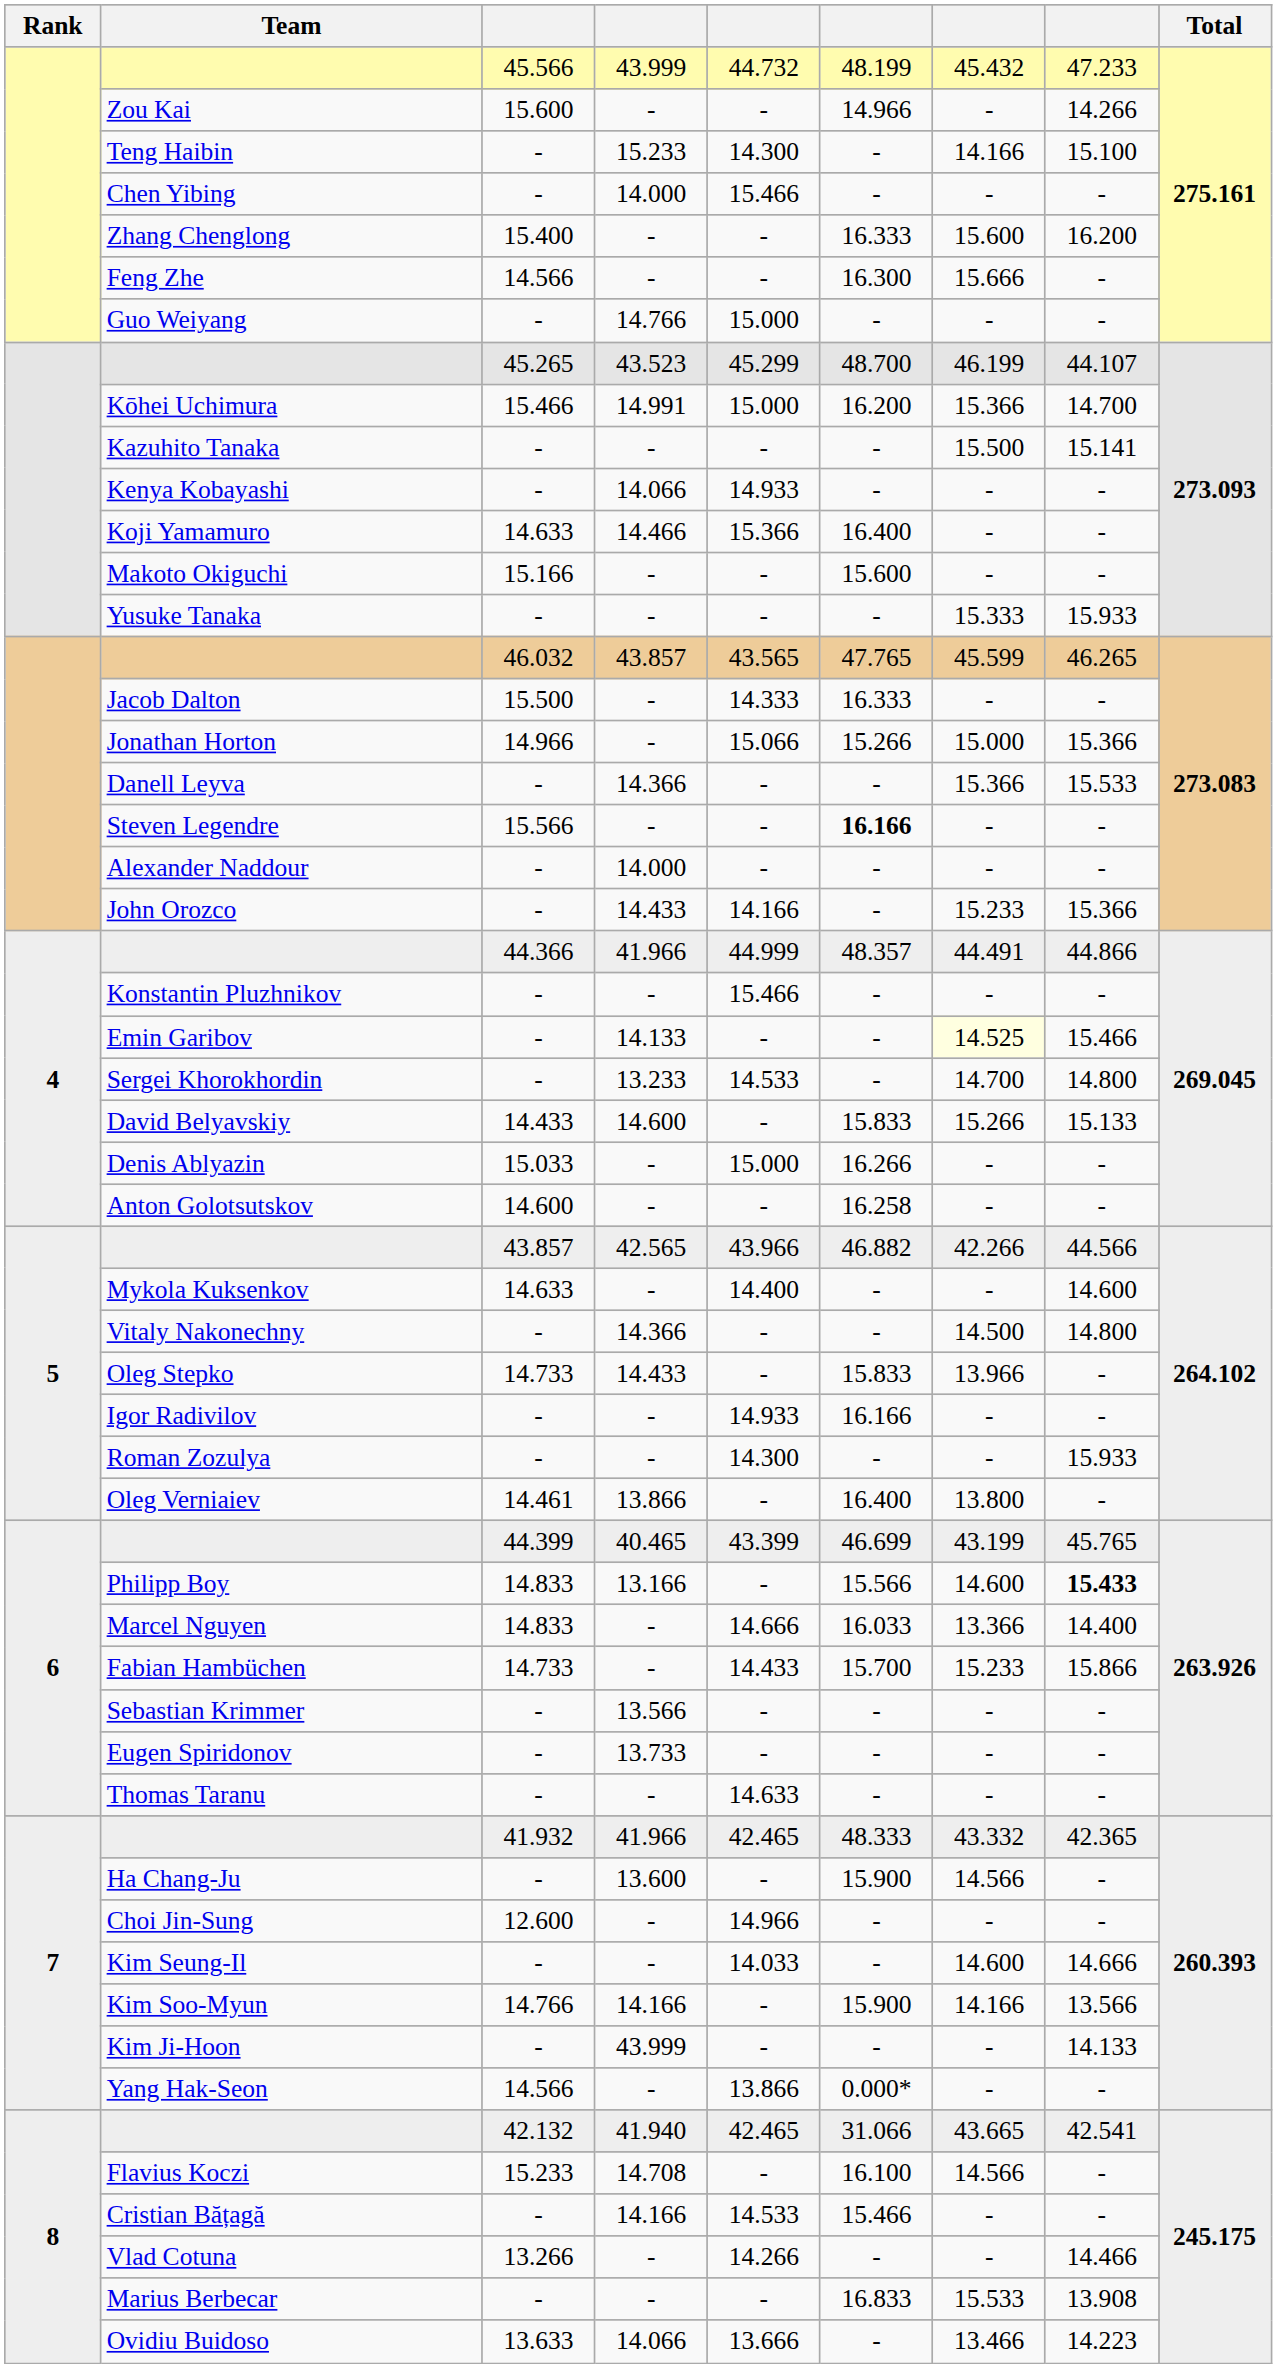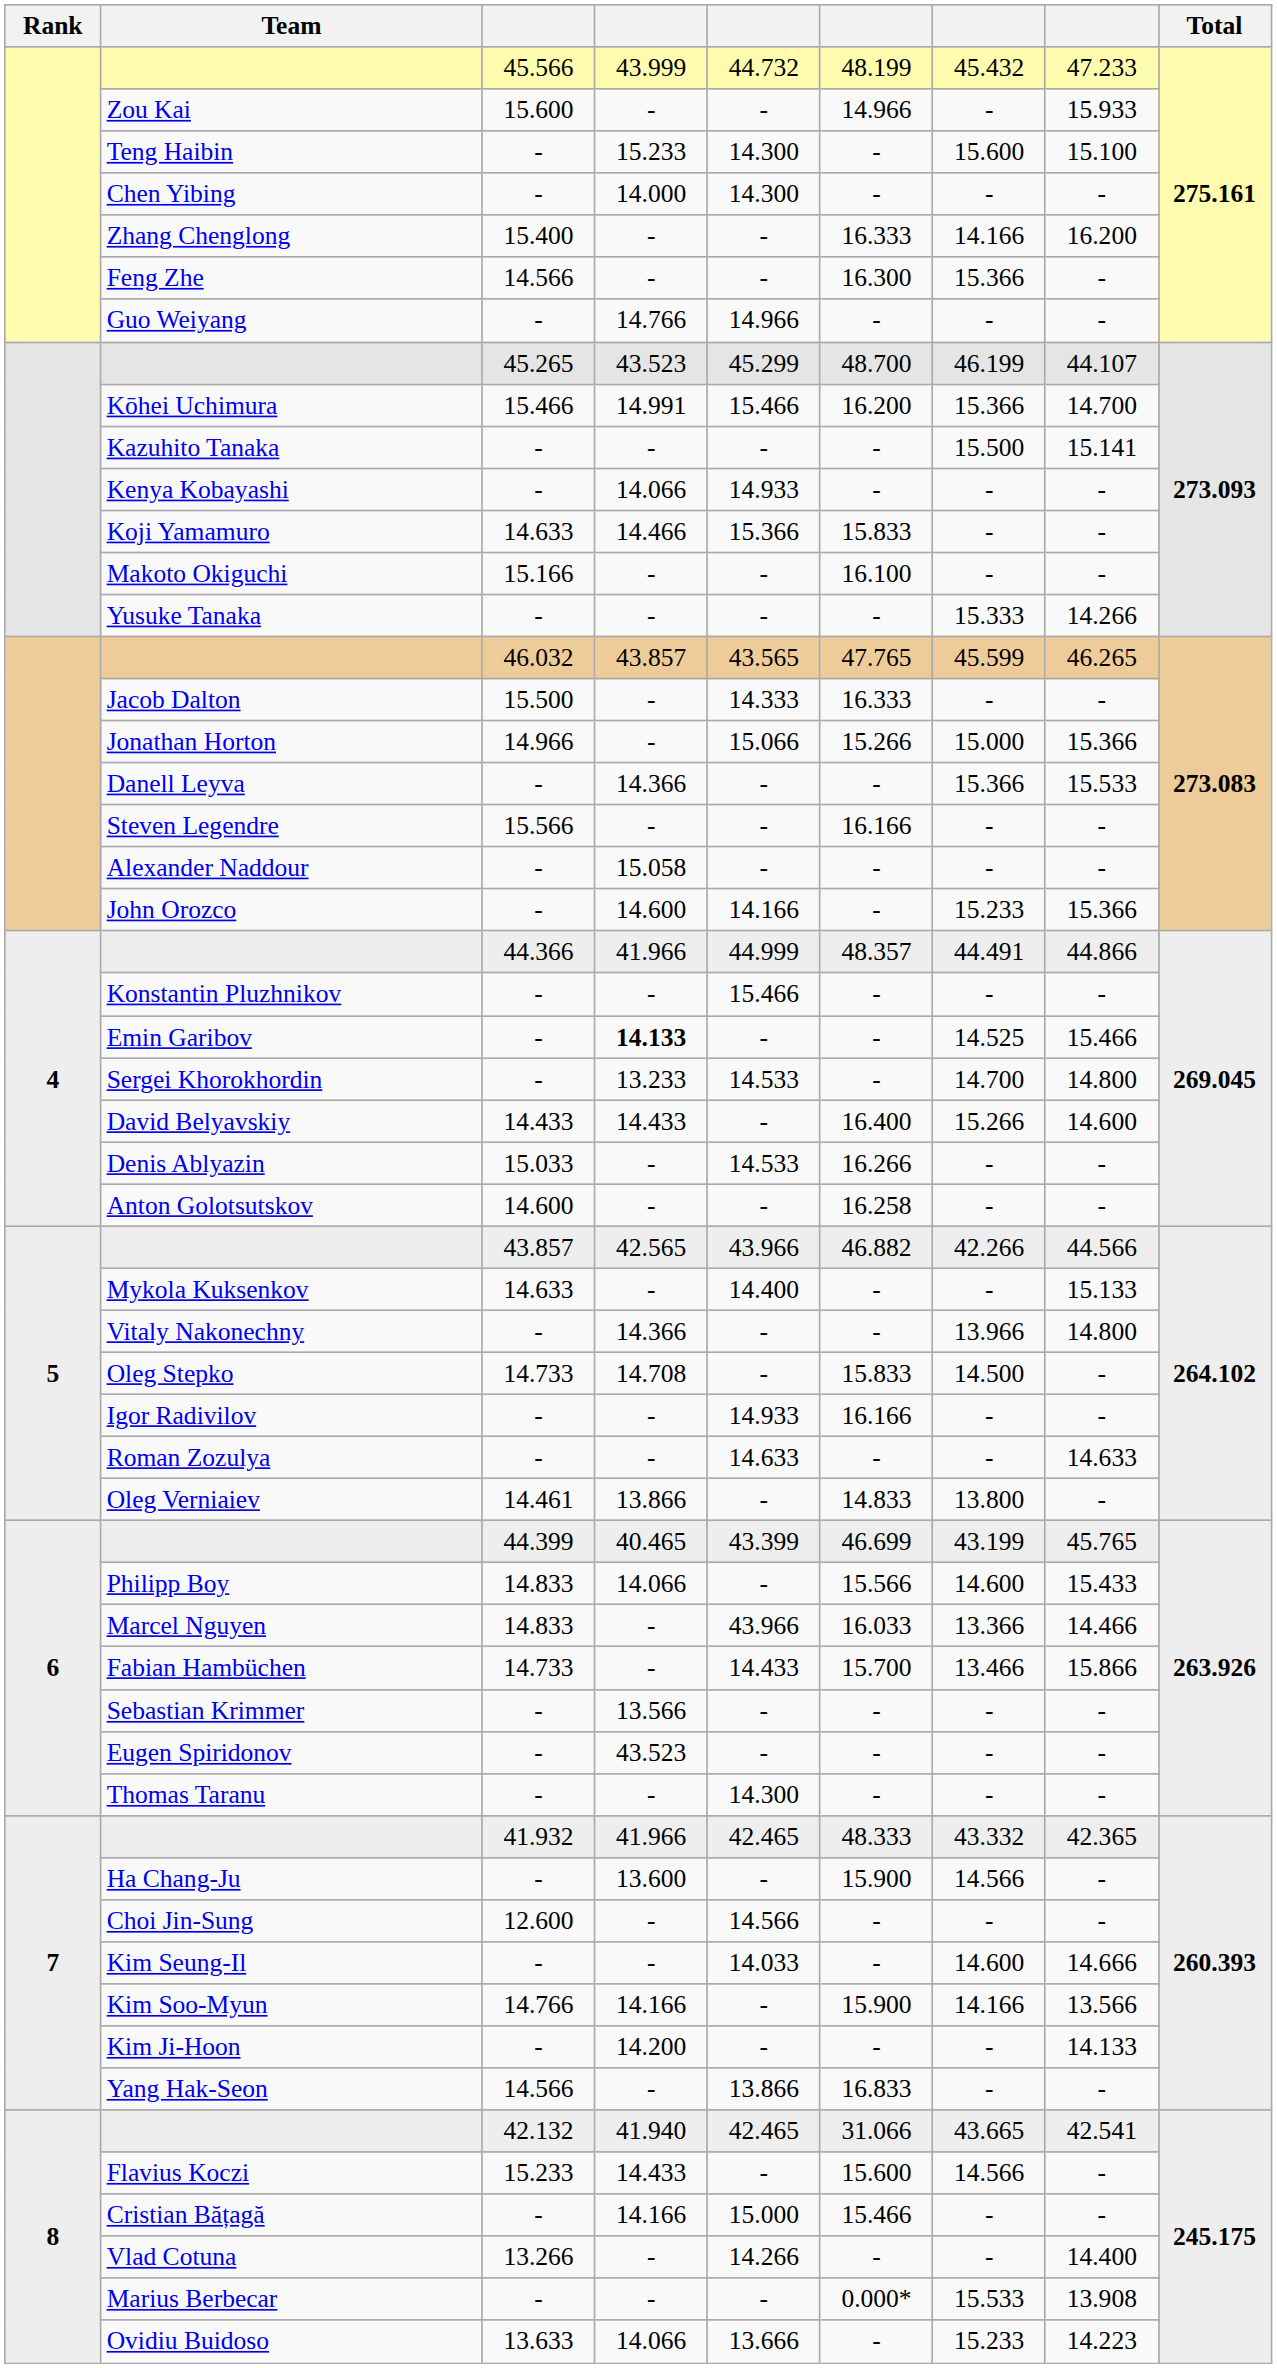Zou Kai | column 8: 14.266 -> 15.933
Teng Haibin | column 7: 14.166 -> 15.600
Chen Yibing | column 5: 15.466 -> 14.300
Zhang Chenglong | column 7: 15.600 -> 14.166
Feng Zhe | column 7: 15.666 -> 15.366
Guo Weiyang | column 5: 15.000 -> 14.966
Kōhei Uchimura | column 5: 15.000 -> 15.466
Koji Yamamuro | column 6: 16.400 -> 15.833
Makoto Okiguchi | column 6: 15.600 -> 16.100
Yusuke Tanaka | column 8: 15.933 -> 14.266
Steven Legendre | column 6: bold -> normal
Alexander Naddour | column 4: 14.000 -> 15.058
John Orozco | column 4: 14.433 -> 14.600
Emin Garibov | column 4: normal -> bold
Emin Garibov | column 7: lightyellow background -> no background
David Belyavskiy | column 4: 14.600 -> 14.433
David Belyavskiy | column 6: 15.833 -> 16.400
David Belyavskiy | column 8: 15.133 -> 14.600
Denis Ablyazin | column 5: 15.000 -> 14.533
Mykola Kuksenkov | column 8: 14.600 -> 15.133
Vitaly Nakonechny | column 7: 14.500 -> 13.966
Oleg Stepko | column 4: 14.433 -> 14.708
Oleg Stepko | column 7: 13.966 -> 14.500
Roman Zozulya | column 5: 14.300 -> 14.633
Roman Zozulya | column 8: 15.933 -> 14.633
Oleg Verniaiev | column 6: 16.400 -> 14.833
Philipp Boy | column 4: 13.166 -> 14.066
Philipp Boy | column 8: bold -> normal
Marcel Nguyen | column 5: 14.666 -> 43.966
Marcel Nguyen | column 8: 14.400 -> 14.466
Fabian Hambüchen | column 7: 15.233 -> 13.466
Eugen Spiridonov | column 4: 13.733 -> 43.523
Thomas Taranu | column 5: 14.633 -> 14.300
Choi Jin-Sung | column 5: 14.966 -> 14.566
Kim Ji-Hoon | column 4: 43.999 -> 14.200
Yang Hak-Seon | column 6: 0.000* -> 16.833
Flavius Koczi | column 4: 14.708 -> 14.433
Flavius Koczi | column 6: 16.100 -> 15.600
Cristian Bățagă | column 5: 14.533 -> 15.000
Vlad Cotuna | column 8: 14.466 -> 14.400
Marius Berbecar | column 6: 16.833 -> 0.000*
Ovidiu Buidoso | column 7: 13.466 -> 15.233
